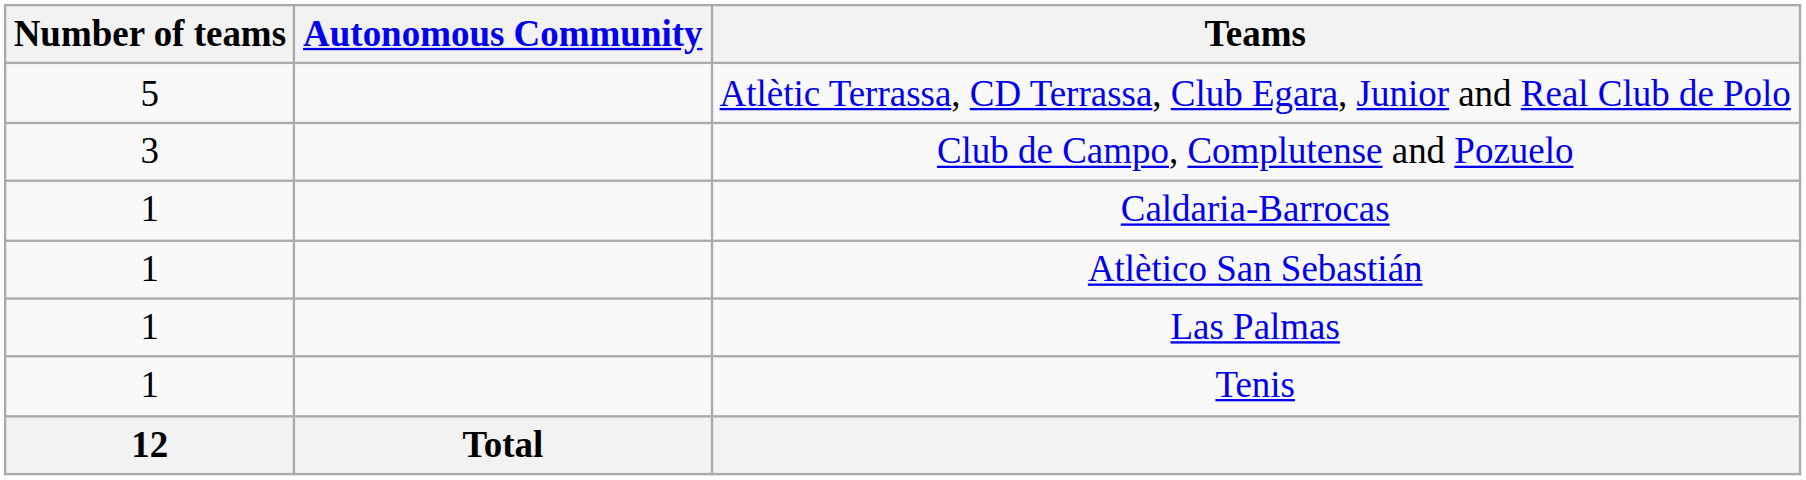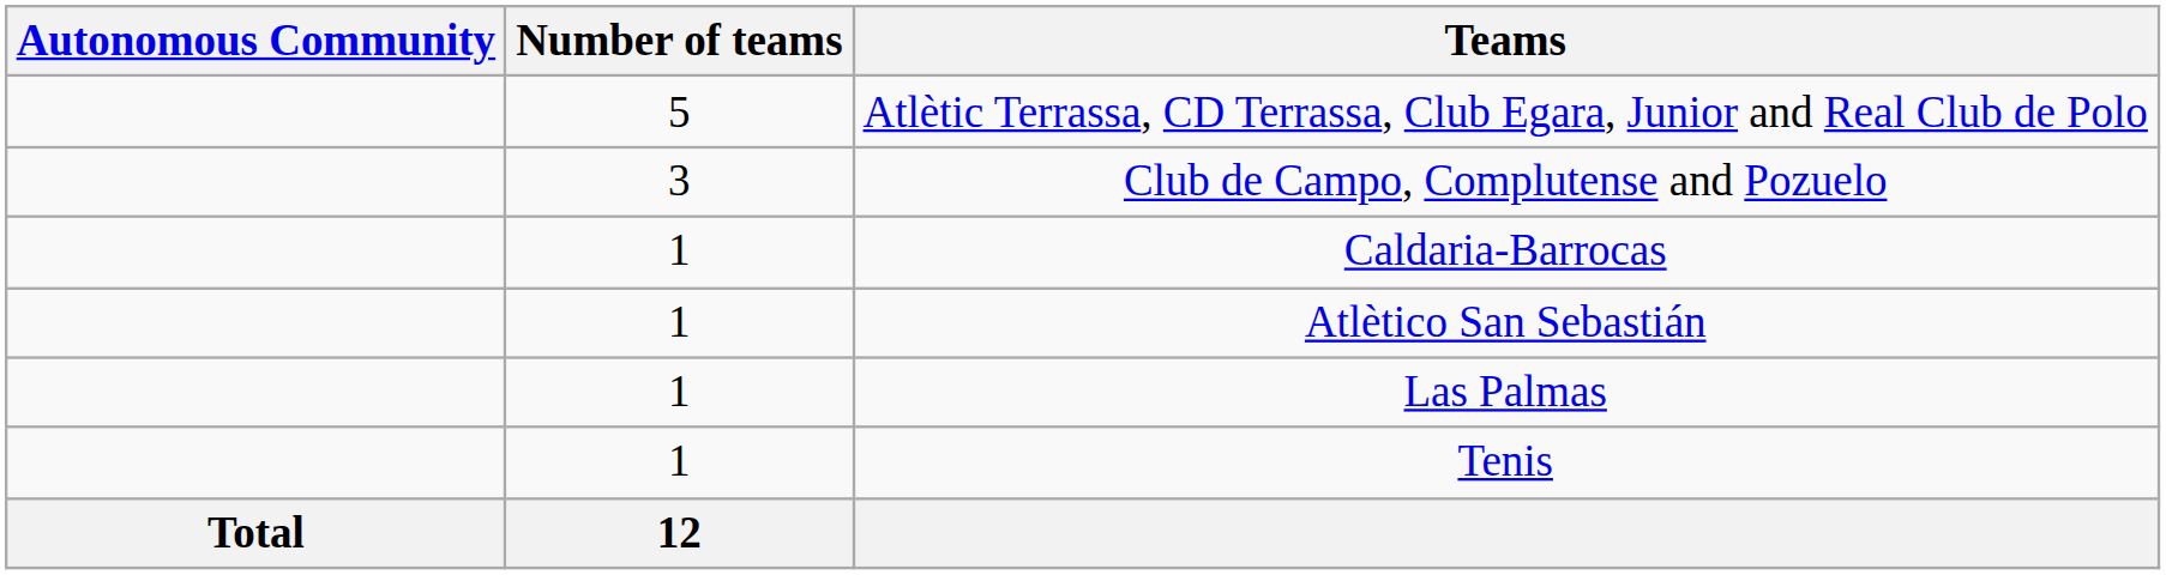columns swapped: Autonomous Community <-> Number of teams
